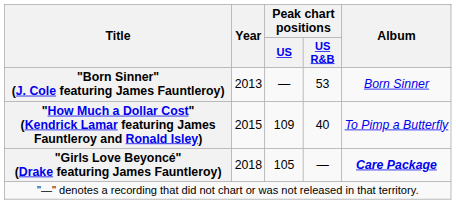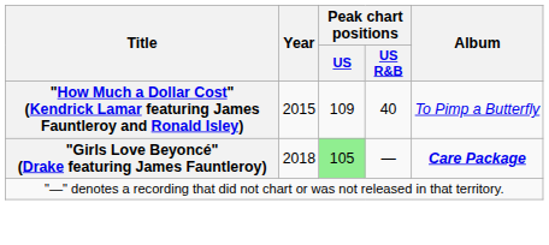- row: "Born Sinner" (J. Cole featuring James Fauntleroy) | 2013 | — | 53 | Born Sinner
"Girls Love Beyoncé" (Drake featuring James Fauntleroy) | Peak chart positions / US: no background -> lightgreen background
